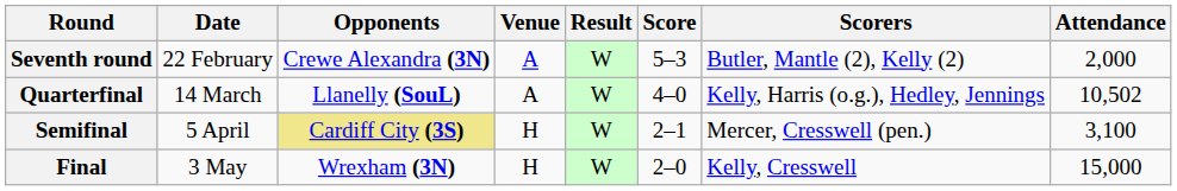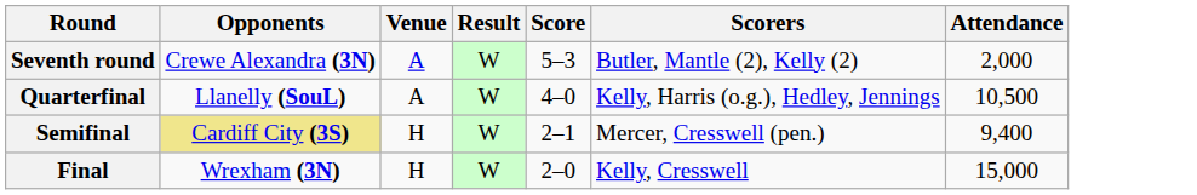- column: Date | 22 February | 14 March | 5 April | 3 May
Quarterfinal | Attendance: 10,502 -> 10,500
Semifinal | Attendance: 3,100 -> 9,400
